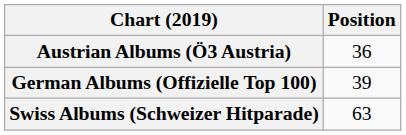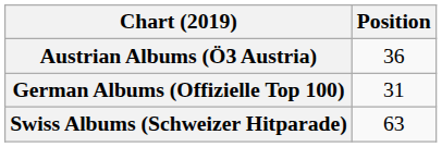German Albums (Offizielle Top 100) | Position: 39 -> 31
